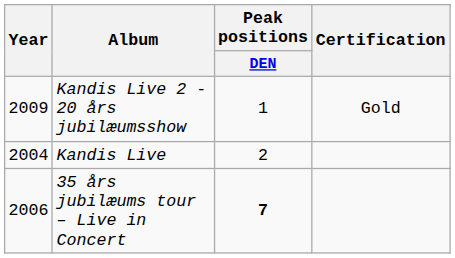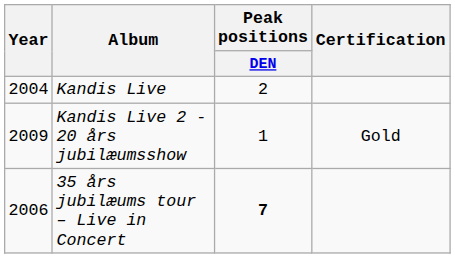rows swapped: Kandis Live <-> Kandis Live 2 - 20 års jubilæumsshow
